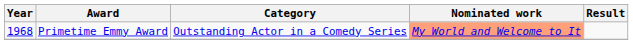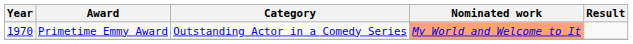Primetime Emmy Award | Year: 1968 -> 1970
